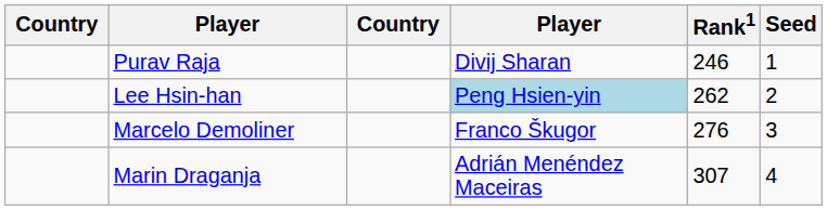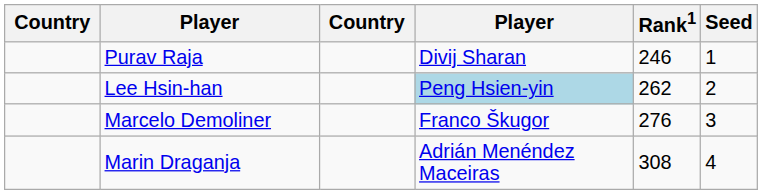Marin Draganja | Rank1: 307 -> 308
